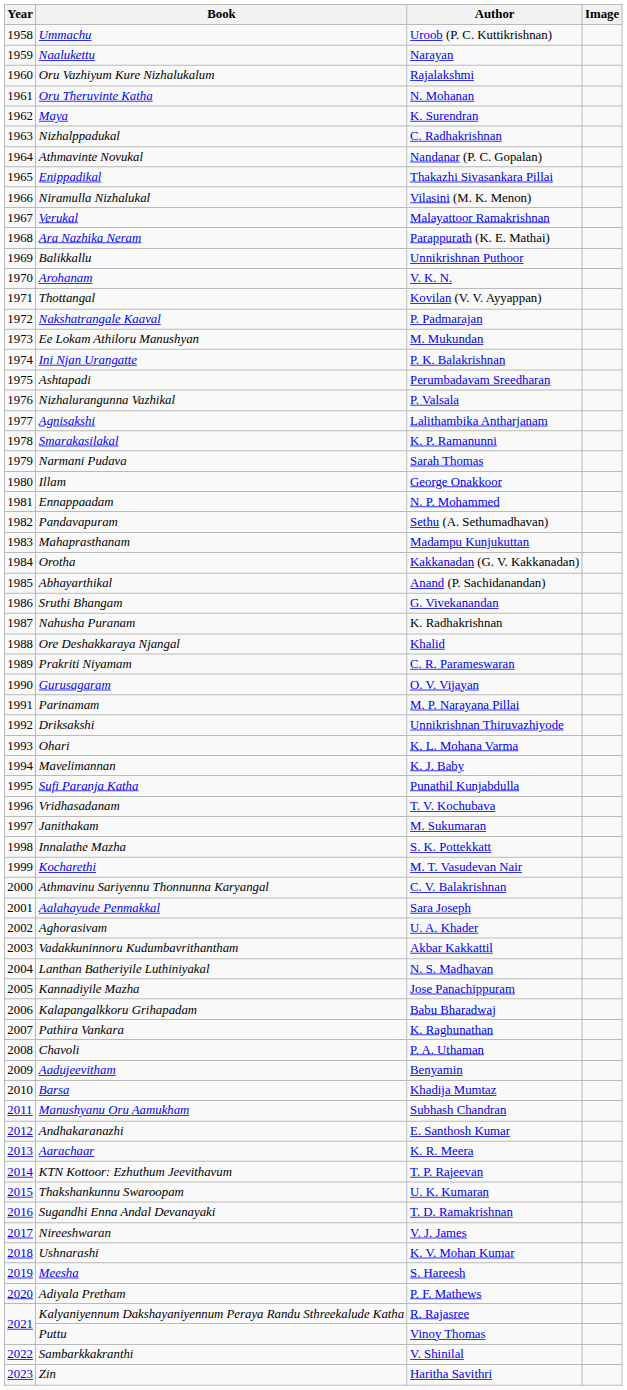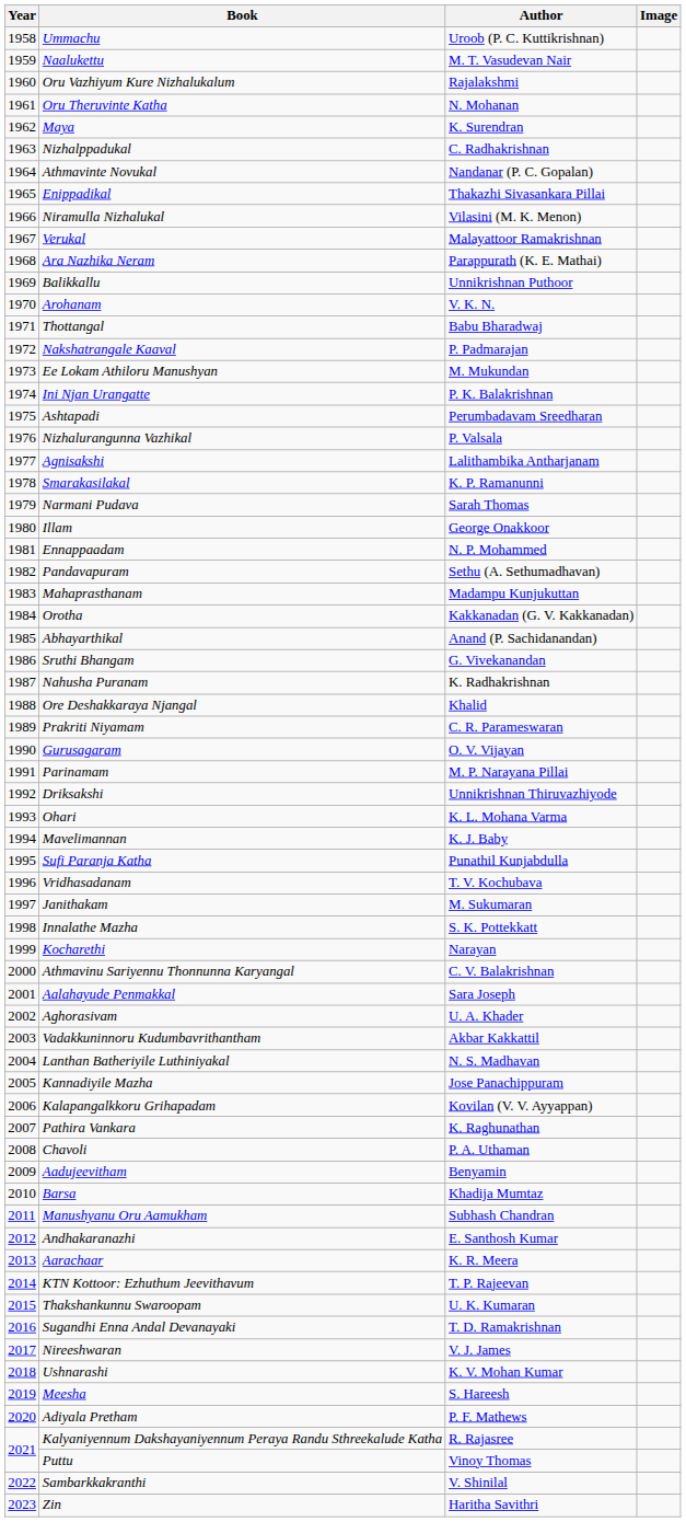Naalukettu | Author: Narayan -> M. T. Vasudevan Nair
Thottangal | Author: Kovilan (V. V. Ayyappan) -> Babu Bharadwaj
Kocharethi | Author: M. T. Vasudevan Nair -> Narayan
Kalapangalkkoru Grihapadam | Author: Babu Bharadwaj -> Kovilan (V. V. Ayyappan)
